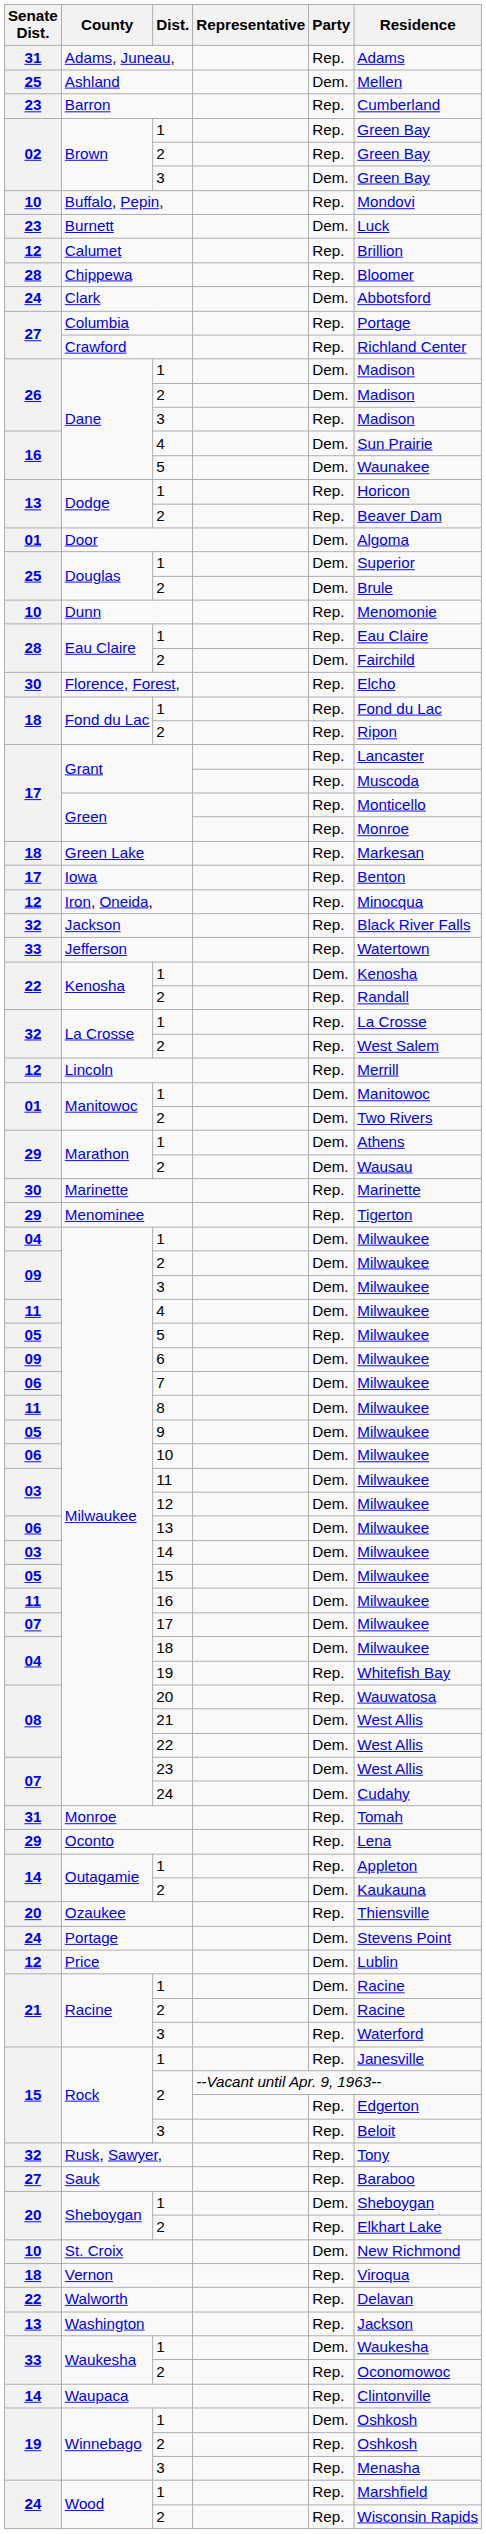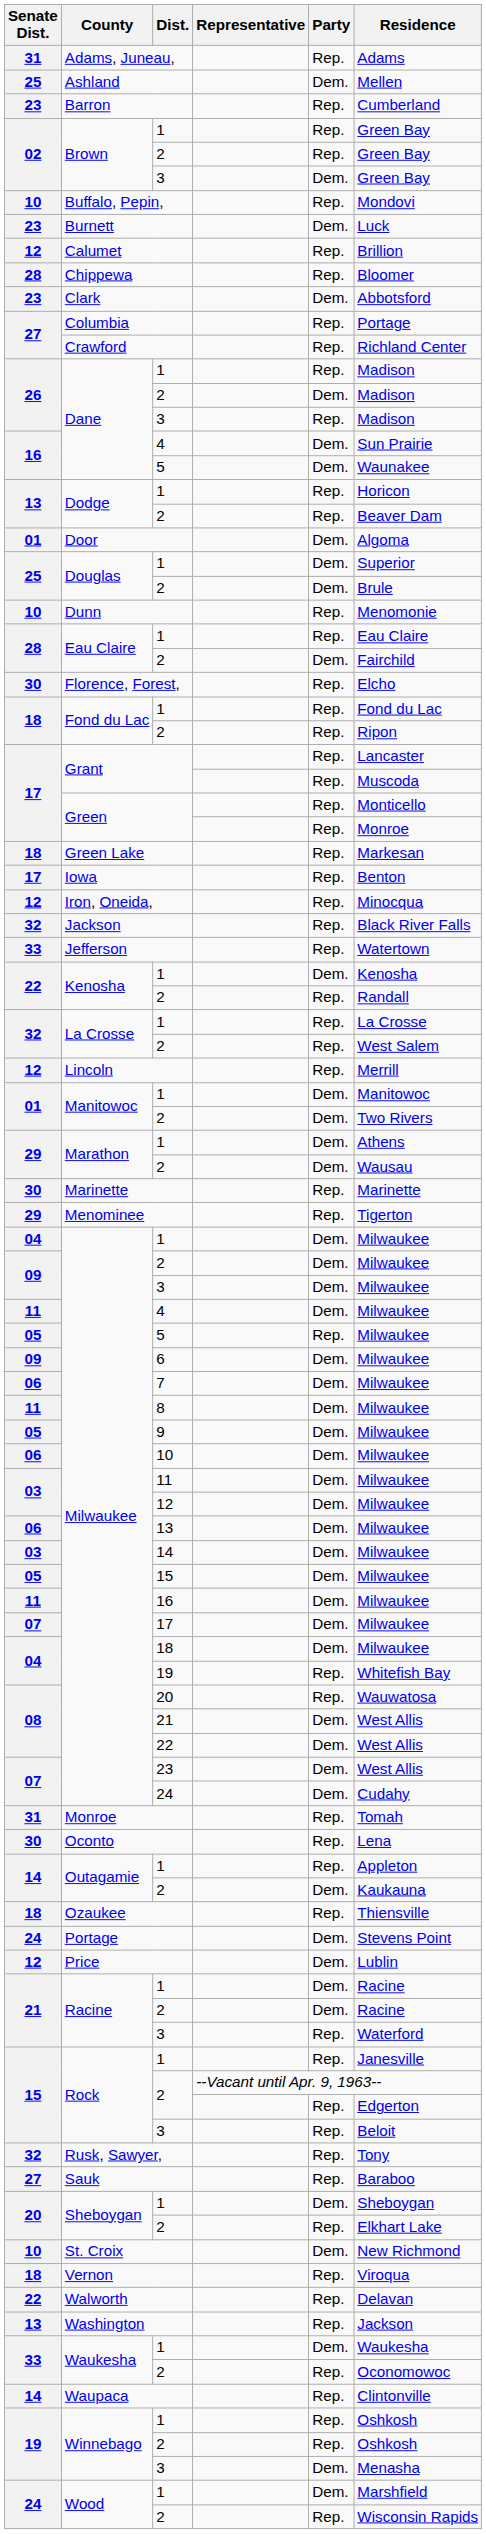Clark | Senate Dist.: 24 -> 23
Dane / 1 | Party: Dem. -> Rep.
Oconto | Senate Dist.: 29 -> 30
Ozaukee | Senate Dist.: 20 -> 18
Winnebago / 1 | Party: Dem. -> Rep.
Winnebago / 3 | Party: Rep. -> Dem.
Wood / 1 | Party: Rep. -> Dem.
